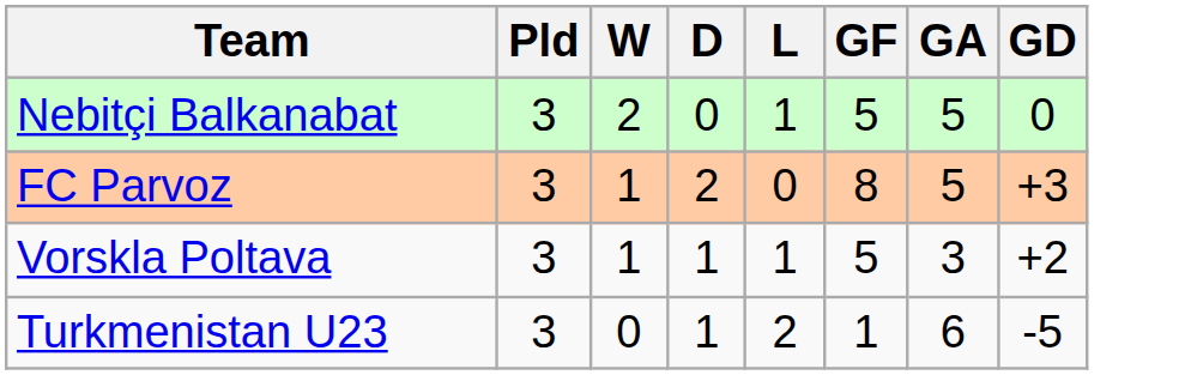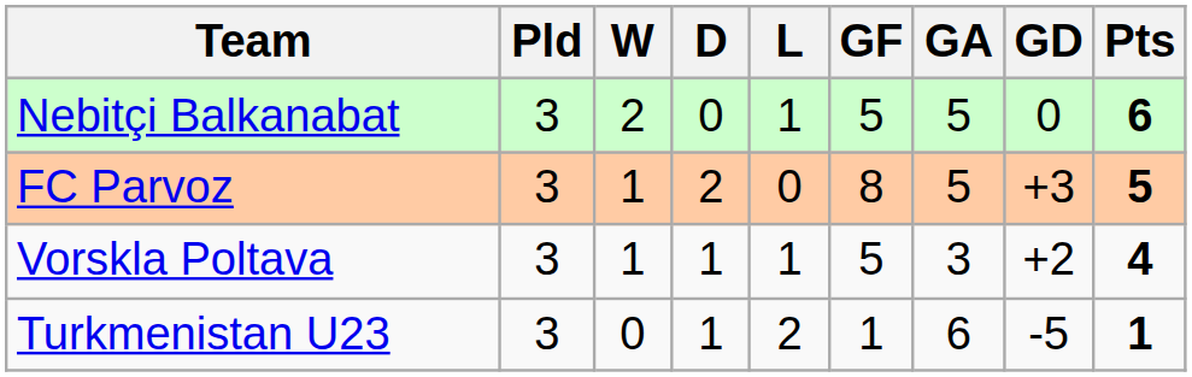+ column: Pts | 6 | 5 | 4 | 1
